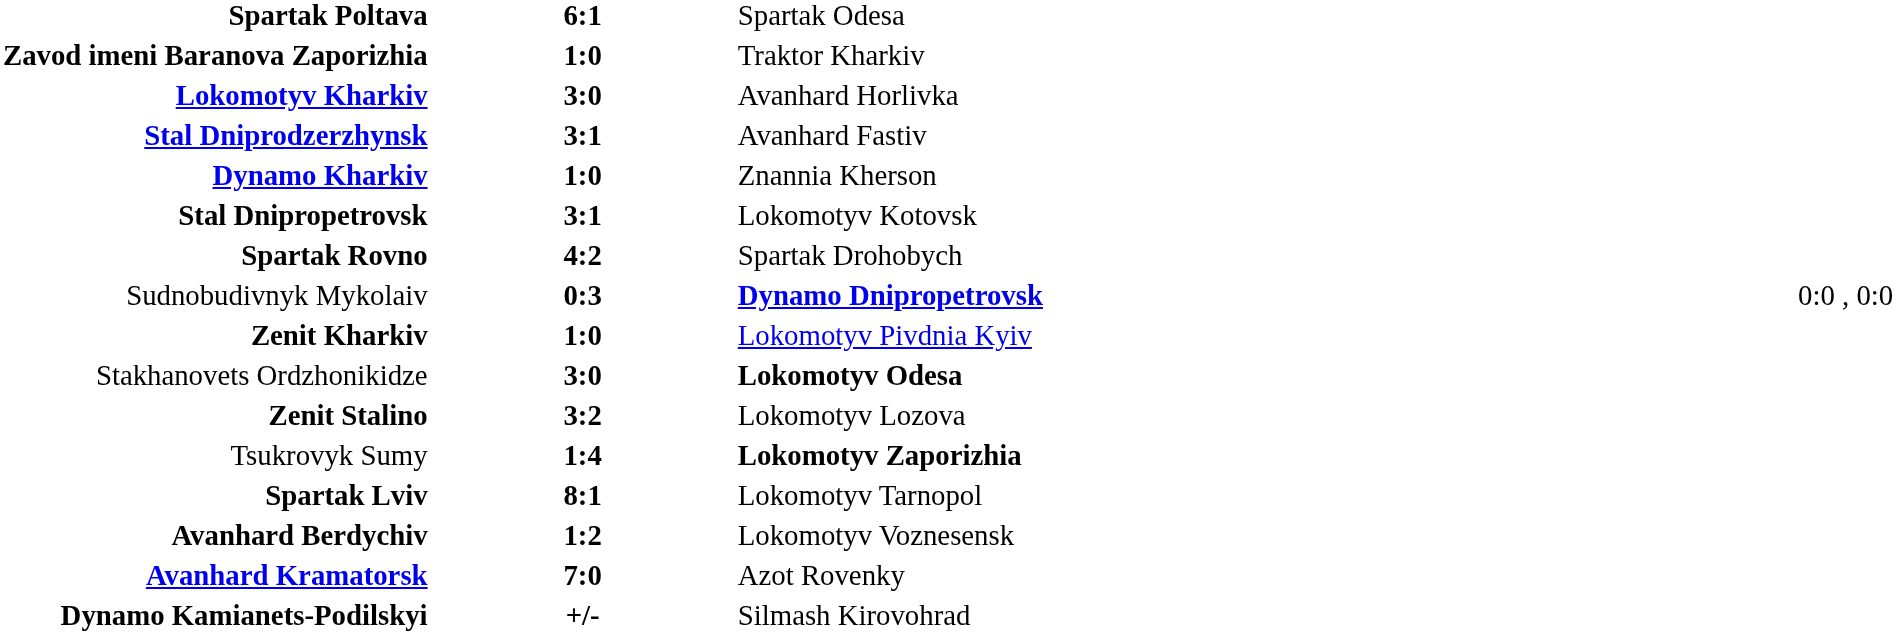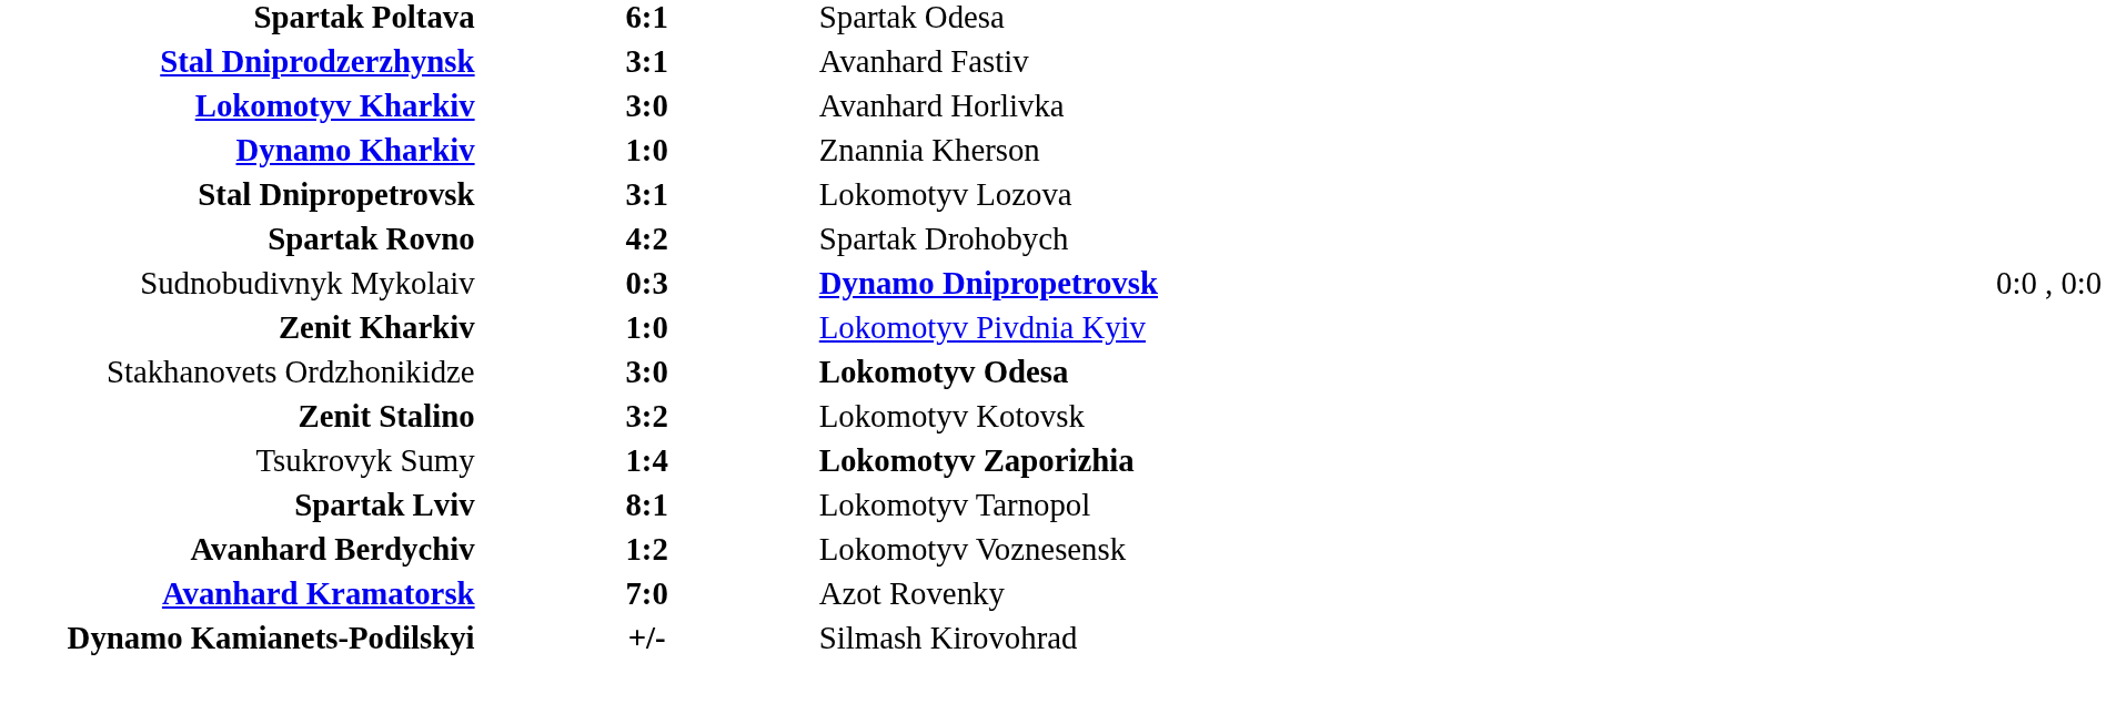- row: Zavod imeni Baranova Zaporizhia | 1:0 | Traktor Kharkiv
rows swapped: Lokomotyv Kharkiv <-> Stal Dniprodzerzhynsk
Stal Dnipropetrovsk | column 3: Lokomotyv Kotovsk -> Lokomotyv Lozova
Zenit Stalino | column 3: Lokomotyv Lozova -> Lokomotyv Kotovsk
